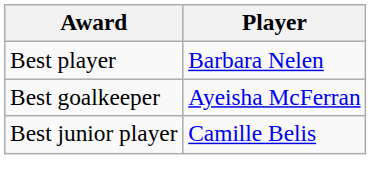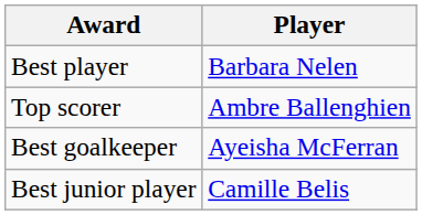+ row: Top scorer | Ambre Ballenghien
